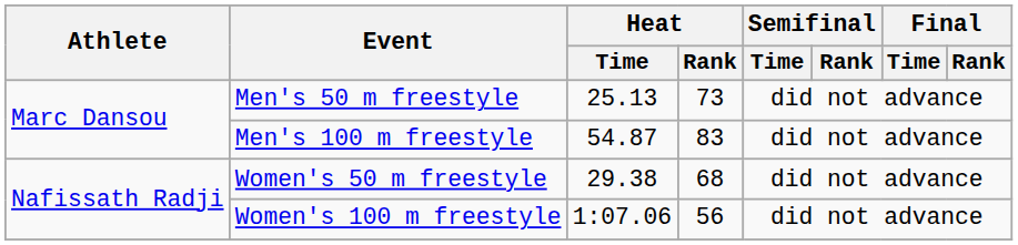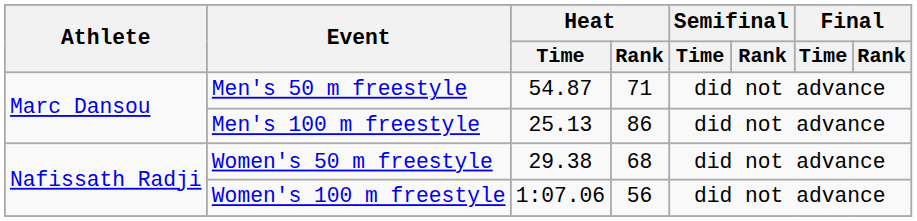Men's 50 m freestyle | Heat / Time: 25.13 -> 54.87
Men's 50 m freestyle | Heat / Rank: 73 -> 71
Men's 100 m freestyle | Heat / Time: 54.87 -> 25.13
Men's 100 m freestyle | Heat / Rank: 83 -> 86
